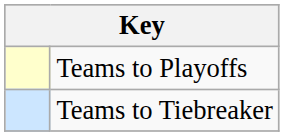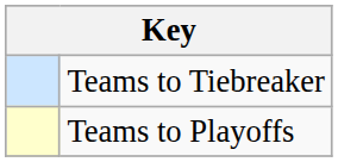rows swapped: Teams to Playoffs <-> Teams to Tiebreaker
